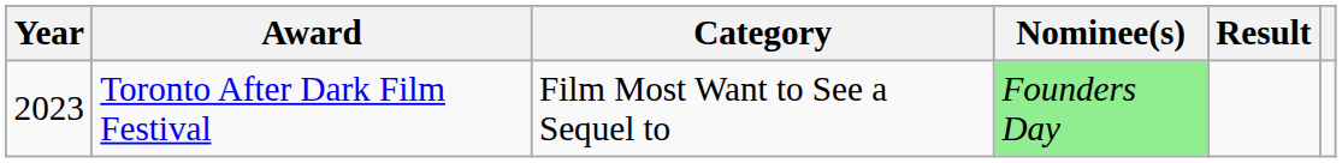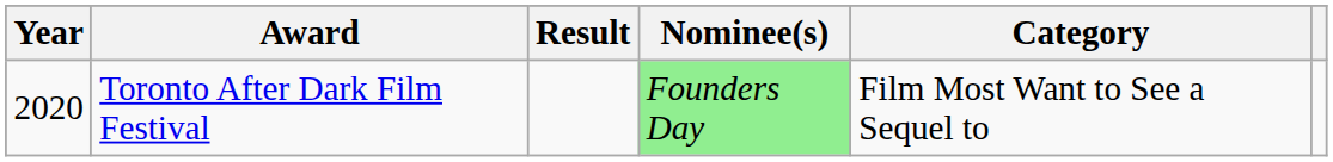columns swapped: Category <-> Result
Toronto After Dark Film Festival | Year: 2023 -> 2020
